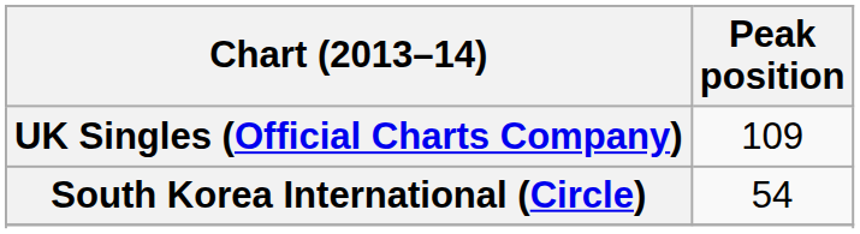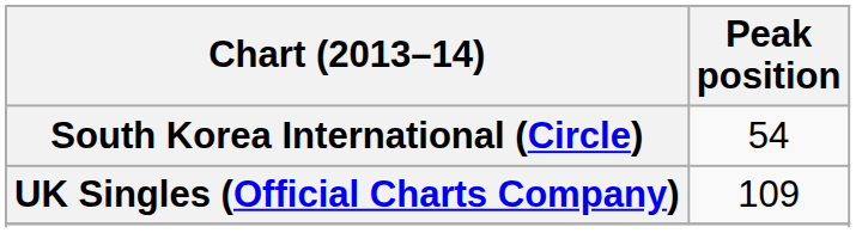rows swapped: South Korea International (Circle) <-> UK Singles (Official Charts Company)
